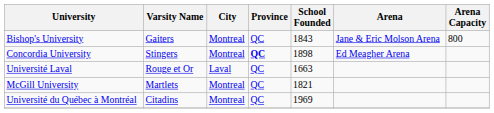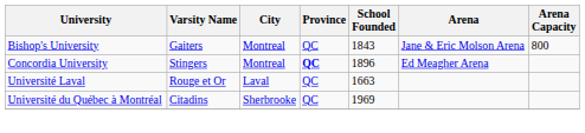Concordia University | School Founded: 1898 -> 1896
- row: McGill University | Martlets | Montreal | QC | 1821
Université du Québec à Montréal | City: Montreal -> Sherbrooke
